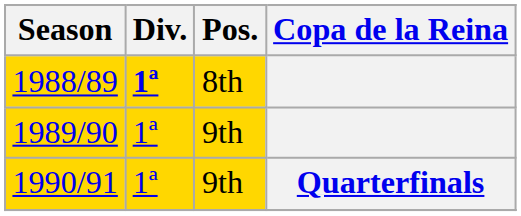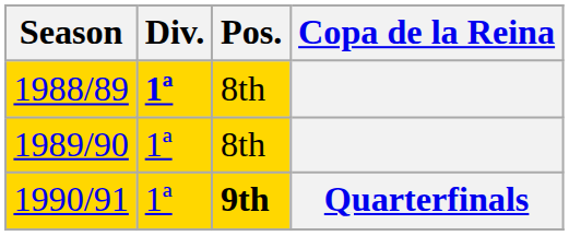1989/90 | Pos.: 9th -> 8th
1990/91 | Pos.: normal -> bold
